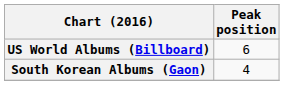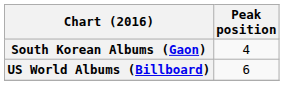rows swapped: South Korean Albums (Gaon) <-> US World Albums (Billboard)
